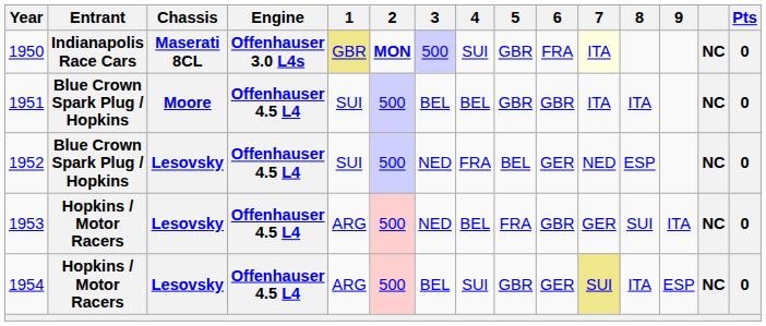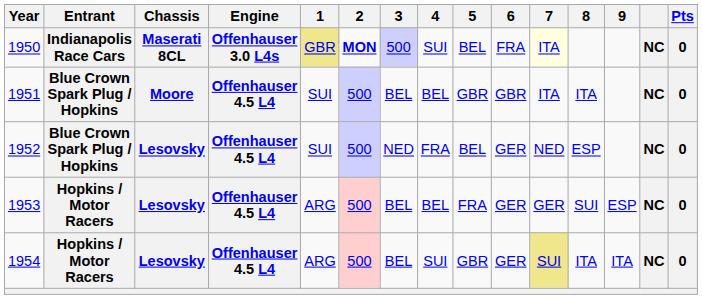1950 | 5: GBR -> BEL
1953 | 3: NED -> BEL
1953 | 6: GBR -> GER
1953 | 9: ITA -> ESP
1954 | 9: ESP -> ITA
